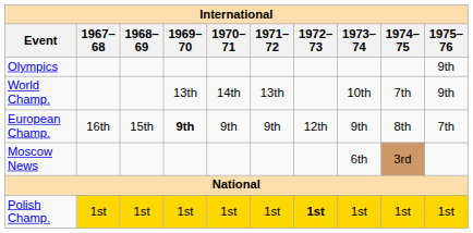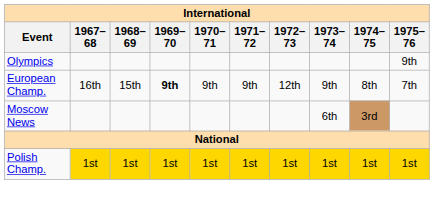- row: World Champ. | 13th | 14th | 13th | 10th | 7th | 9th
Polish Champ. | 1972–73: bold -> normal
